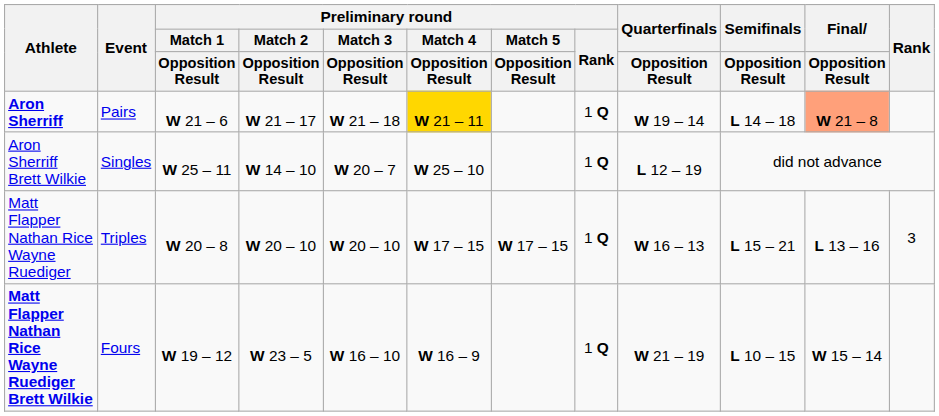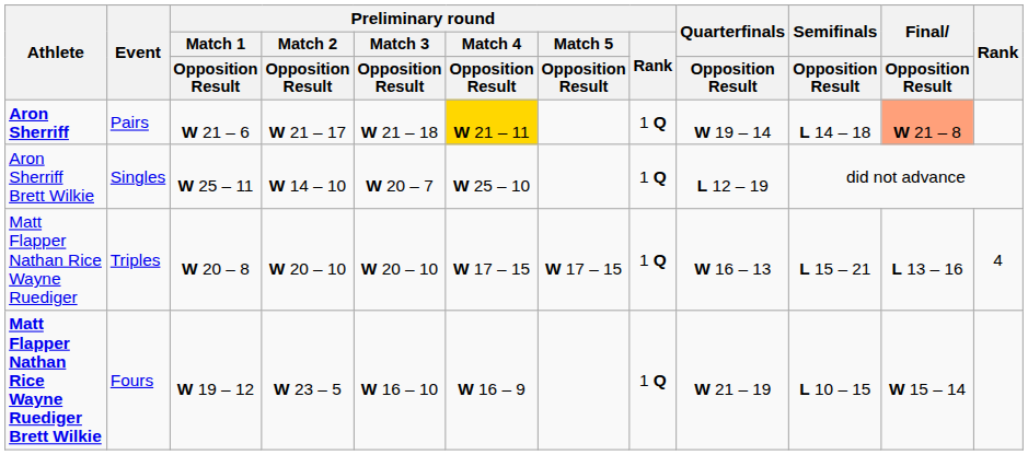Matt Flapper Nathan Rice Wayne Ruediger | Rank: 3 -> 4
